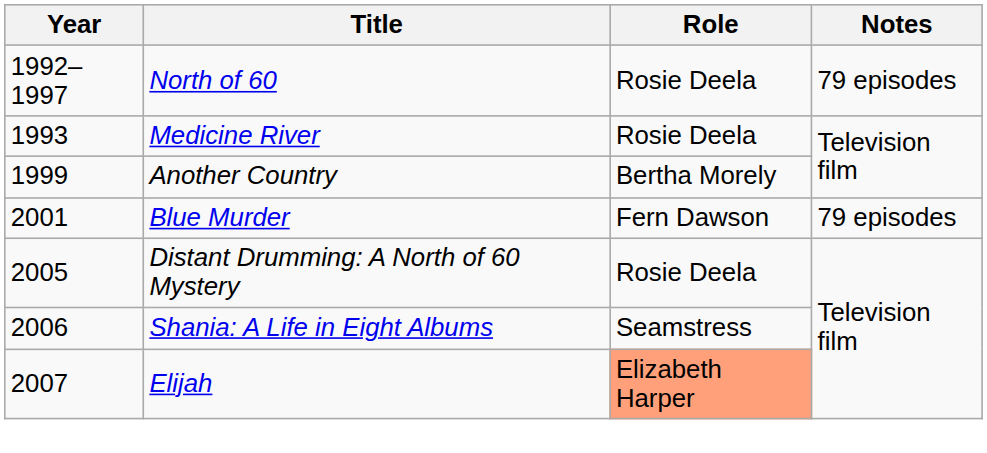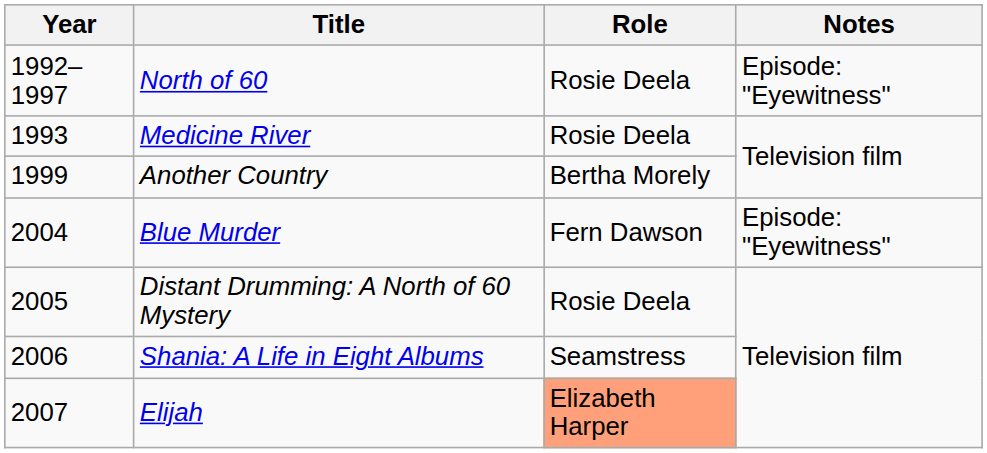North of 60 | Notes: 79 episodes -> Episode: "Eyewitness"
Blue Murder | Year: 2001 -> 2004
Blue Murder | Notes: 79 episodes -> Episode: "Eyewitness"
